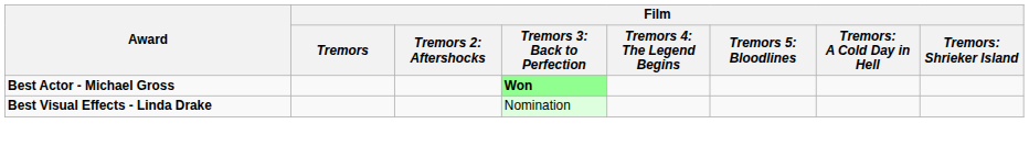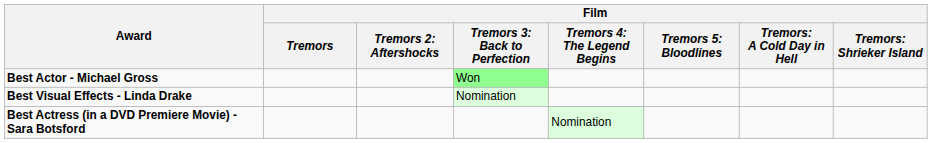Best Actor - Michael Gross | column 4: bold -> normal
+ row: Best Actress (in a DVD Premiere Movie) - Sara Botsford | Nomination
